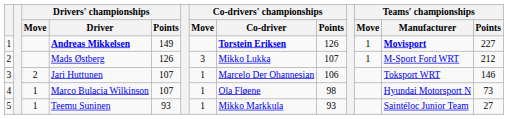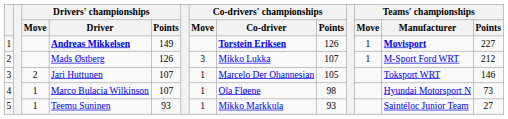Jari Huttunen | Co-drivers' championships / Points: 106 -> 105
